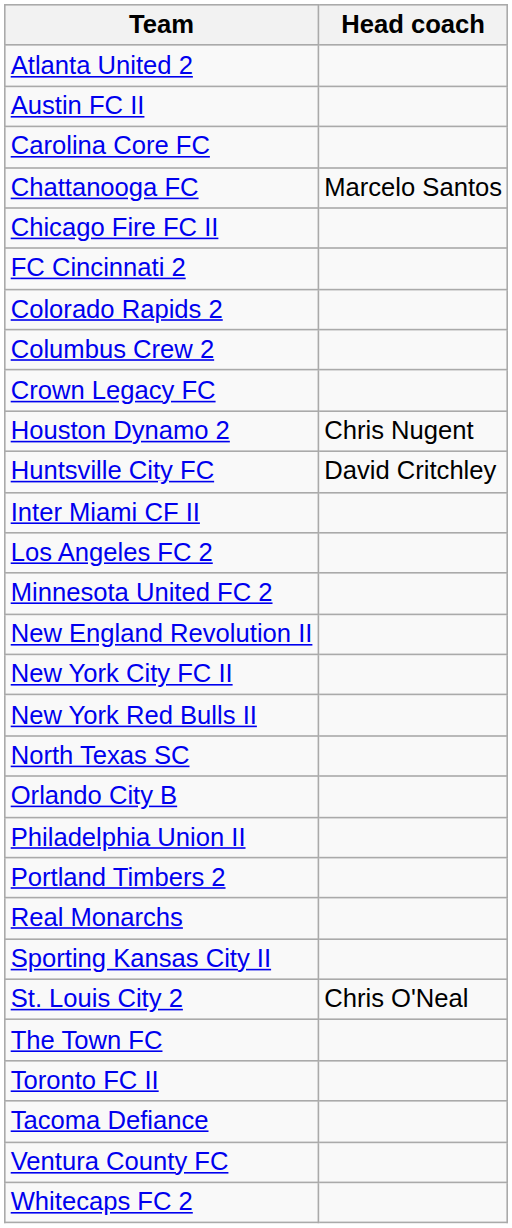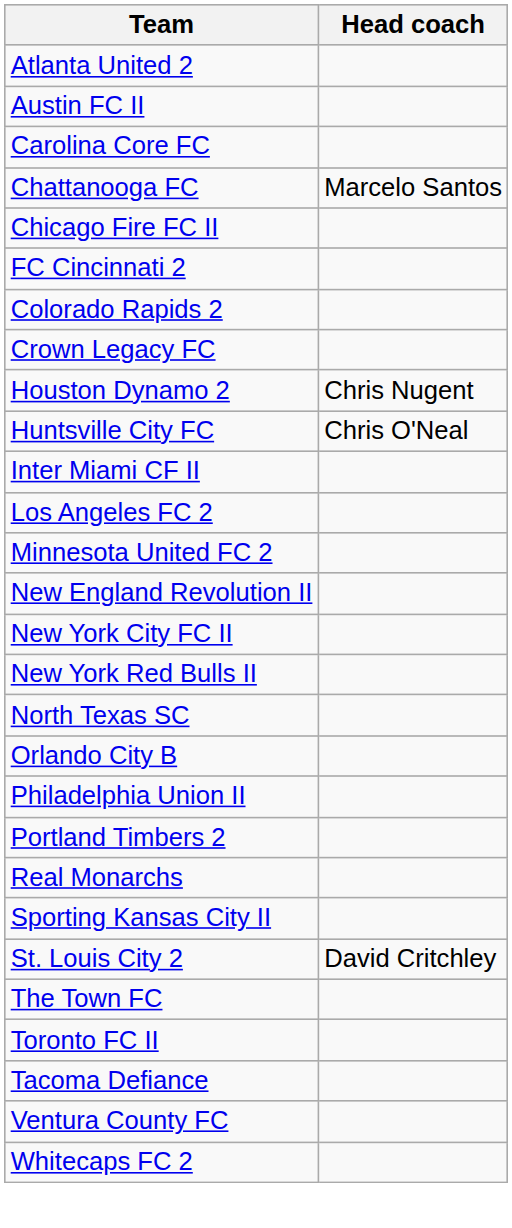- row: Columbus Crew 2
Huntsville City FC | Head coach: David Critchley -> Chris O'Neal
St. Louis City 2 | Head coach: Chris O'Neal -> David Critchley
